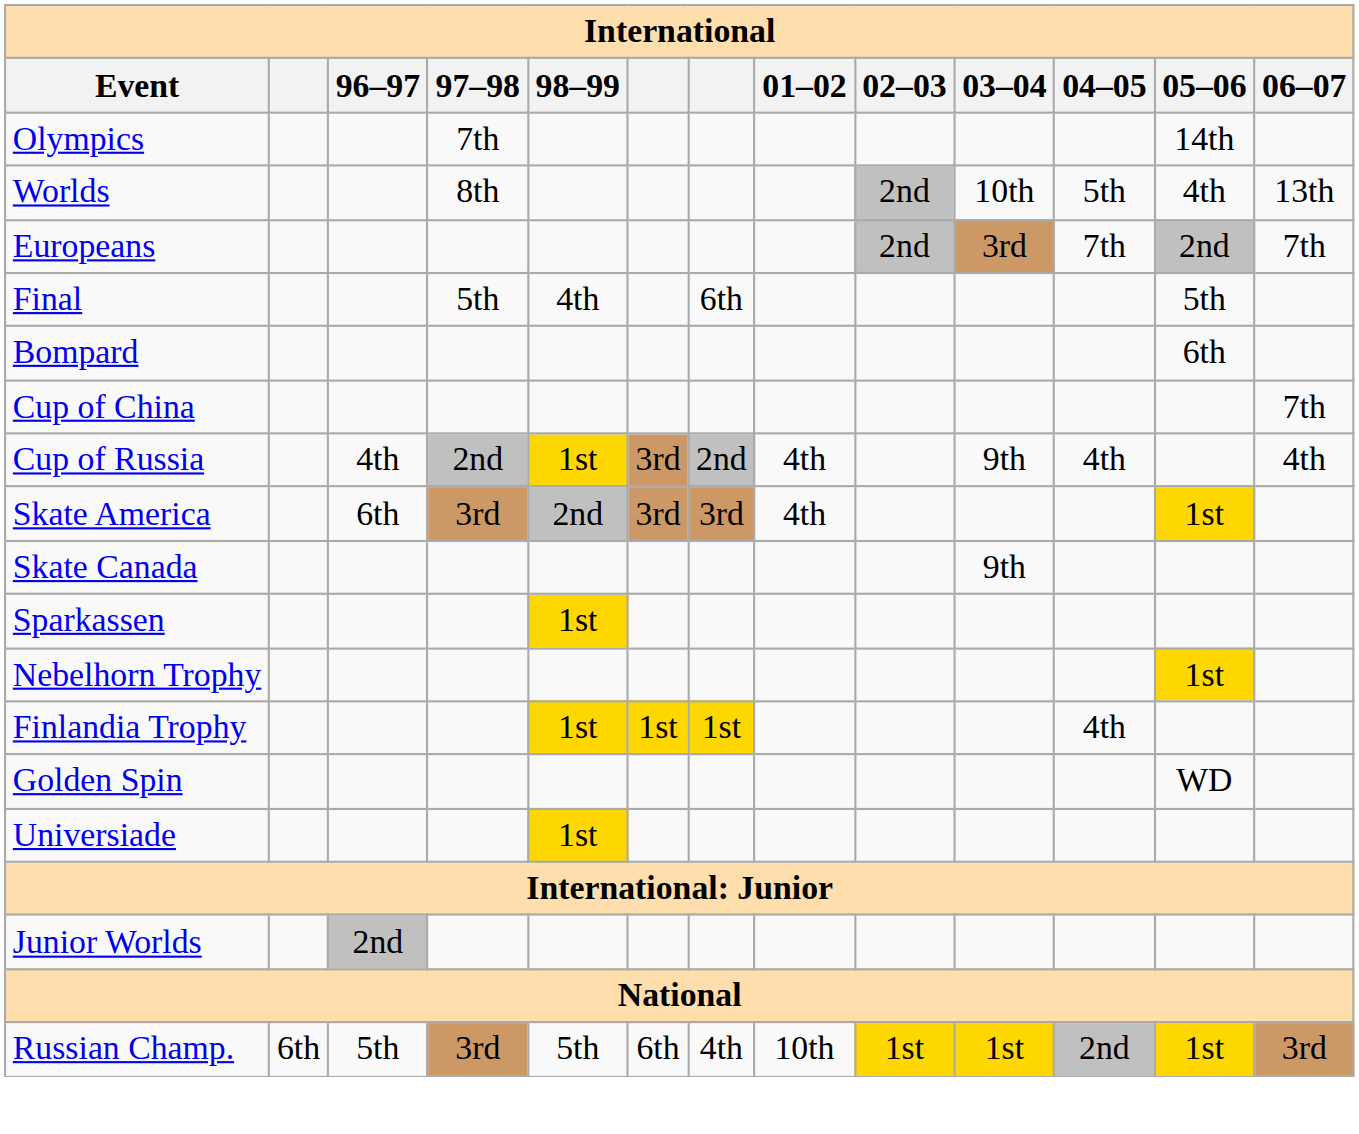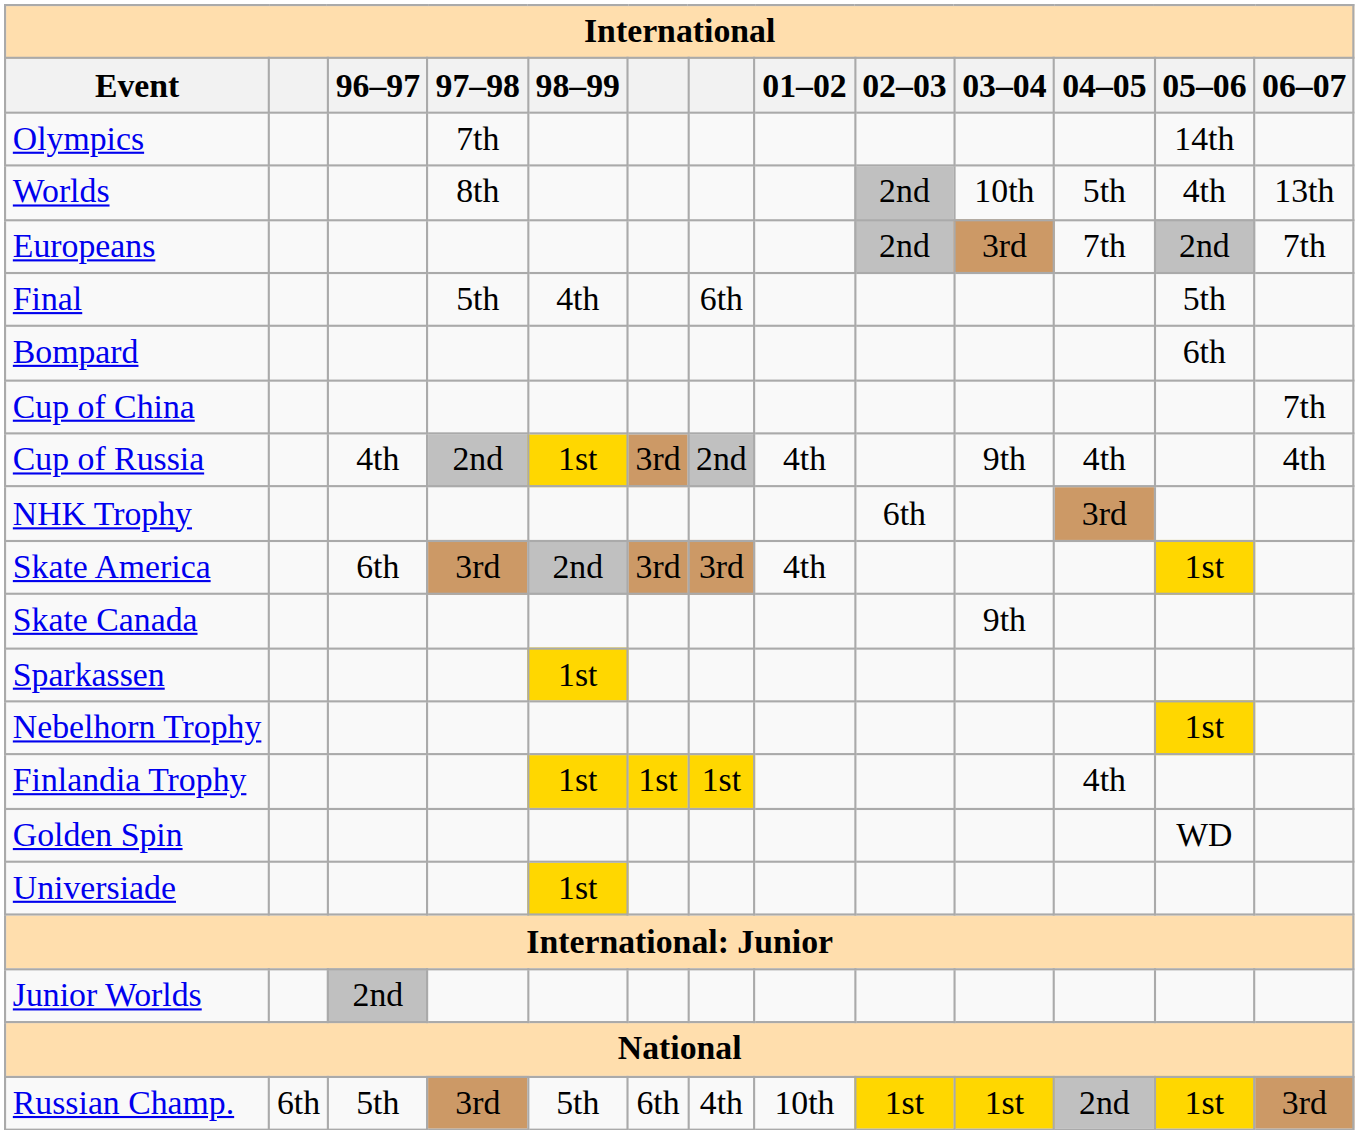+ row: NHK Trophy | 6th | 3rd
